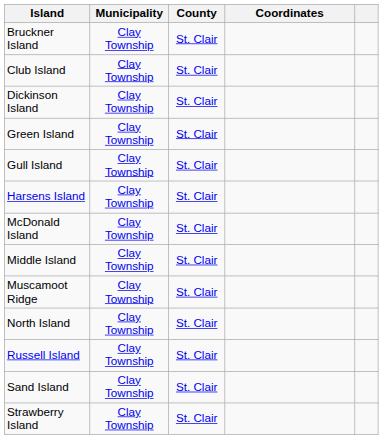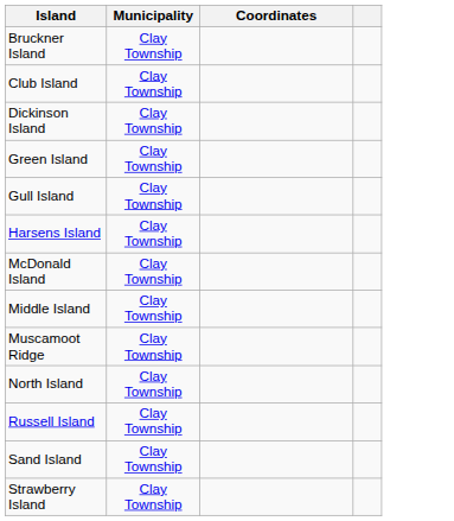- column: County | St. Clair | St. Clair | St. Clair | St. Clair | St. Clair | St. Clair | St. Clair | St. Clair | St. Clair | St. Clair | St. Clair | St. Clair | St. Clair
